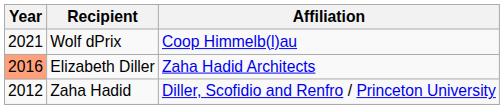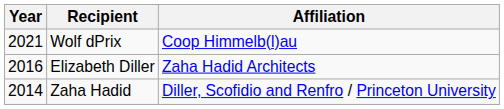Elizabeth Diller | Year: lightsalmon background -> no background
Zaha Hadid | Year: 2012 -> 2014
